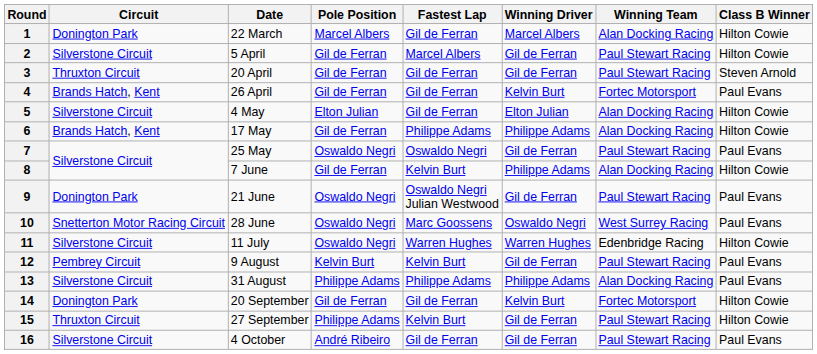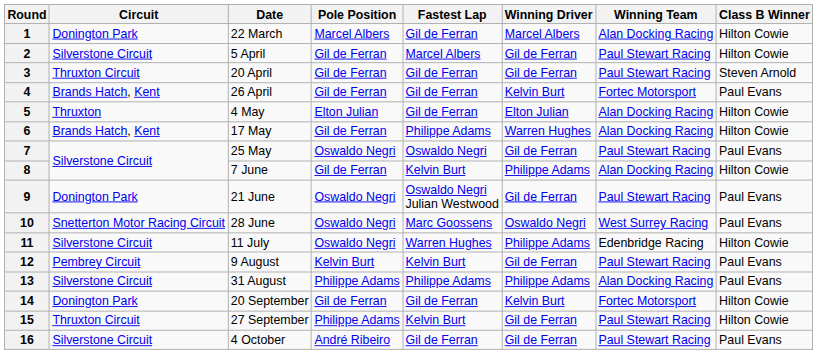5 | Circuit: Silverstone Circuit -> Thruxton
6 | Winning Driver: Philippe Adams -> Warren Hughes
11 | Winning Driver: Warren Hughes -> Philippe Adams
